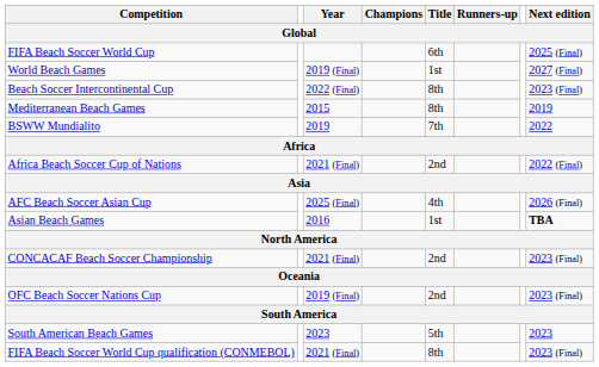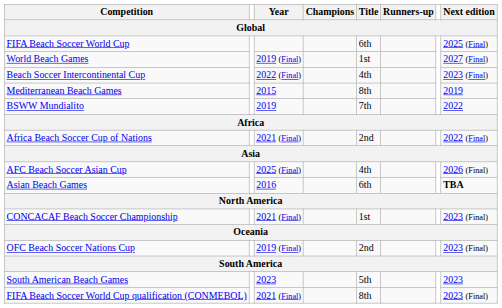Beach Soccer Intercontinental Cup | Title: 8th -> 4th
Asian Beach Games | Title: 1st -> 6th
CONCACAF Beach Soccer Championship | Title: 2nd -> 1st
